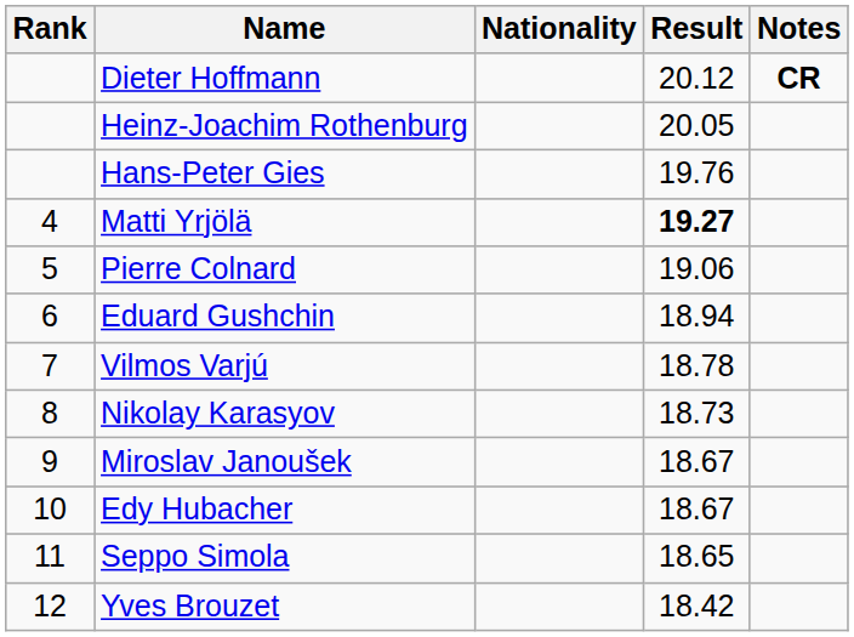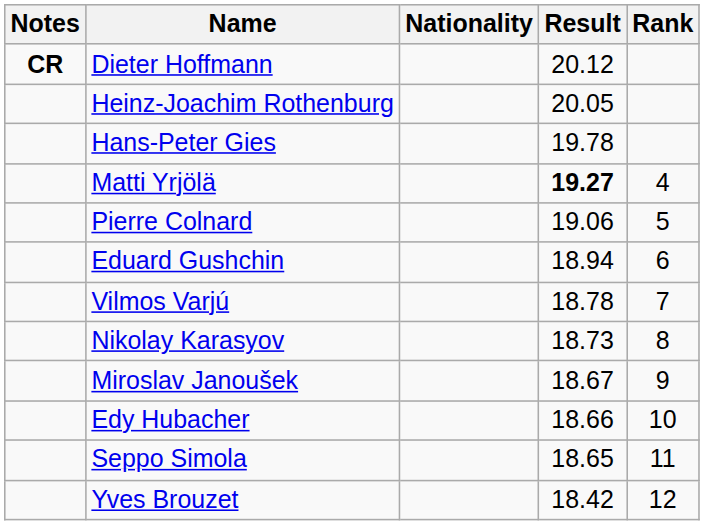columns swapped: Rank <-> Notes
Hans-Peter Gies | Result: 19.76 -> 19.78
Edy Hubacher | Result: 18.67 -> 18.66
